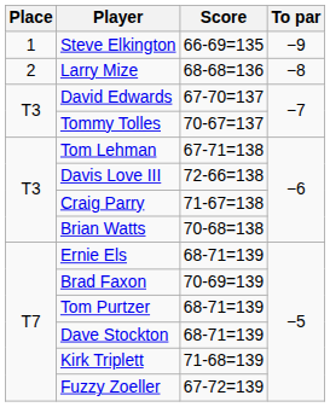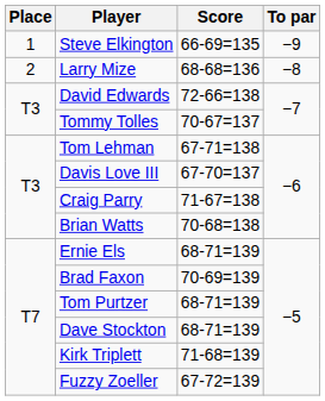David Edwards | Score: 67-70=137 -> 72-66=138
Davis Love III | Score: 72-66=138 -> 67-70=137
